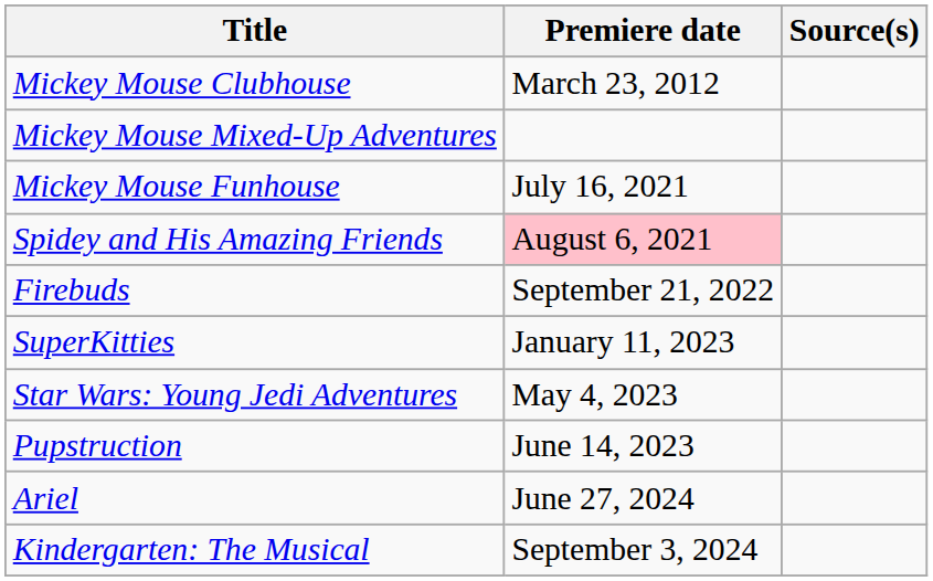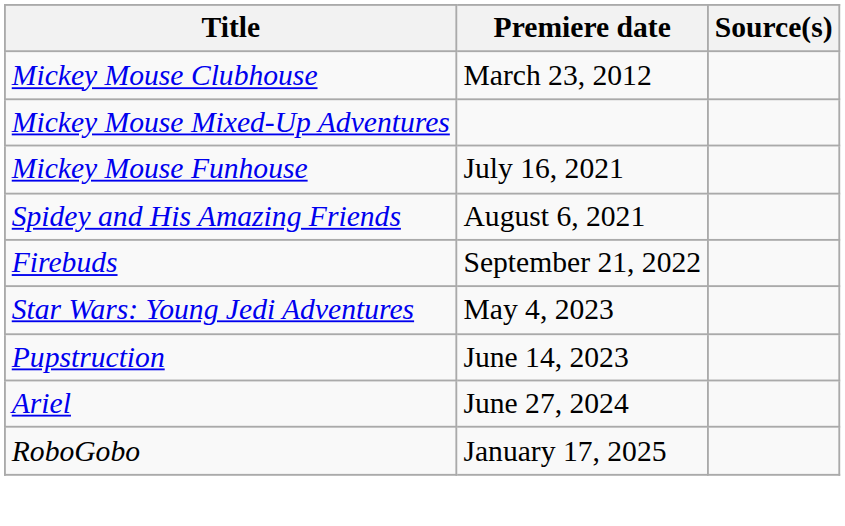Spidey and His Amazing Friends | Premiere date: pink background -> no background
- row: SuperKitties | January 11, 2023
- row: Kindergarten: The Musical | September 3, 2024
+ row: RoboGobo | January 17, 2025
